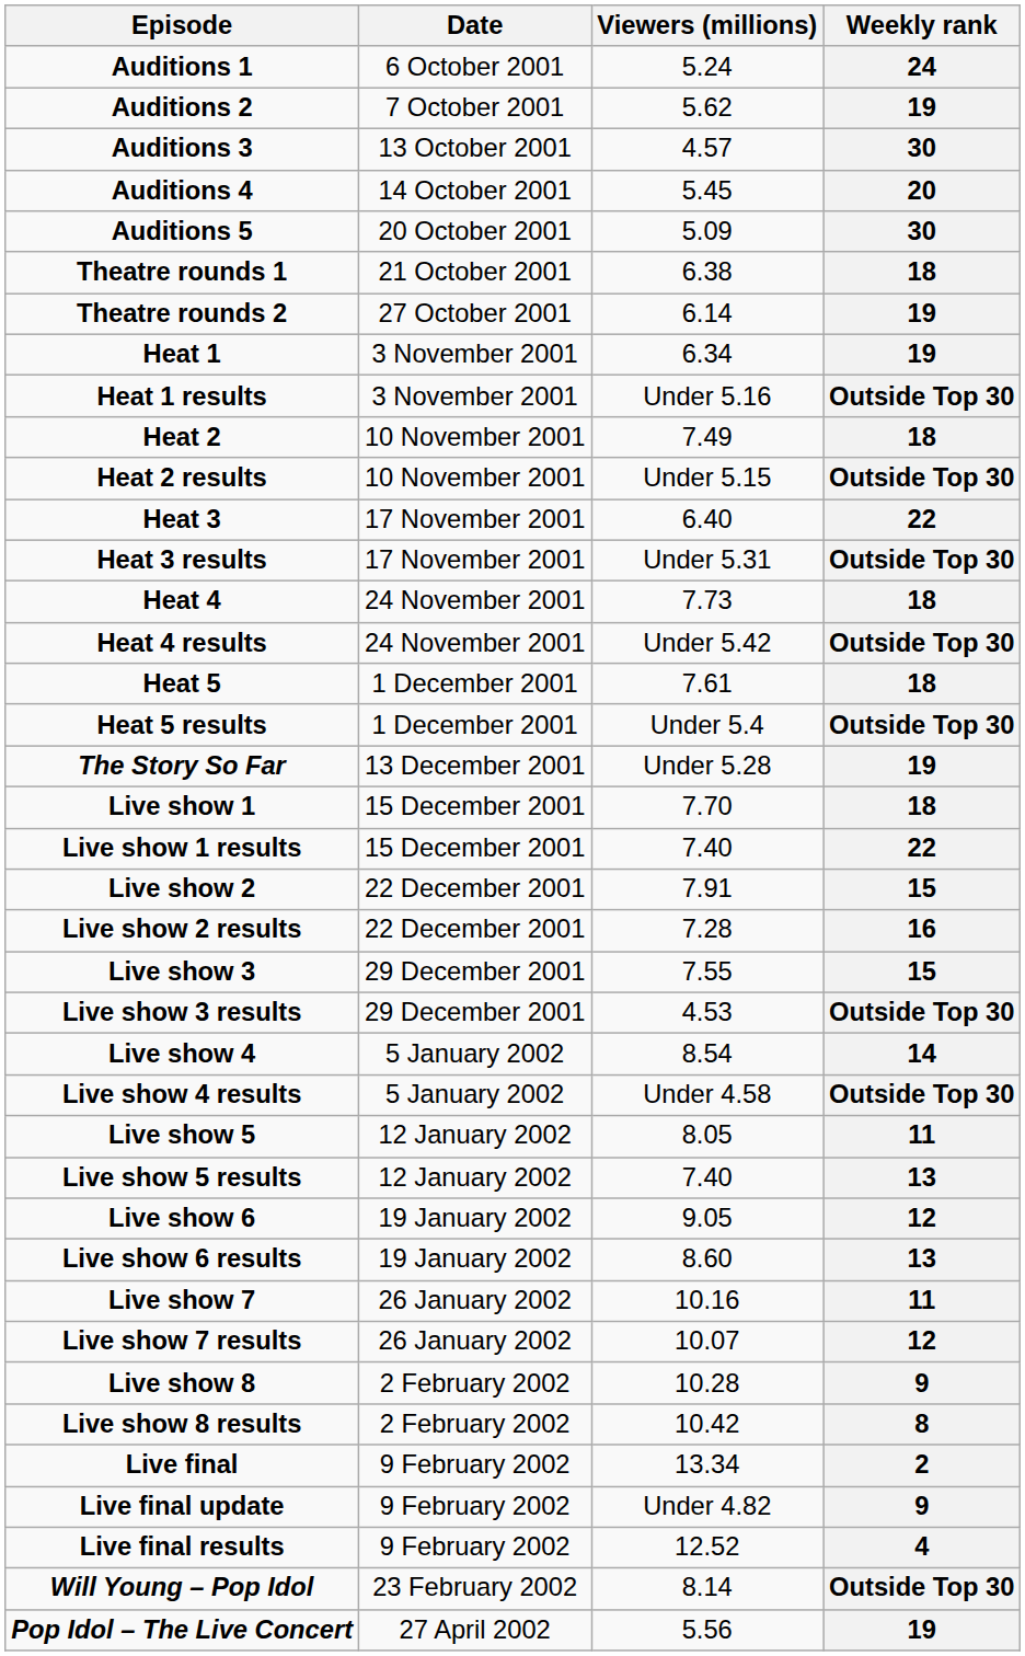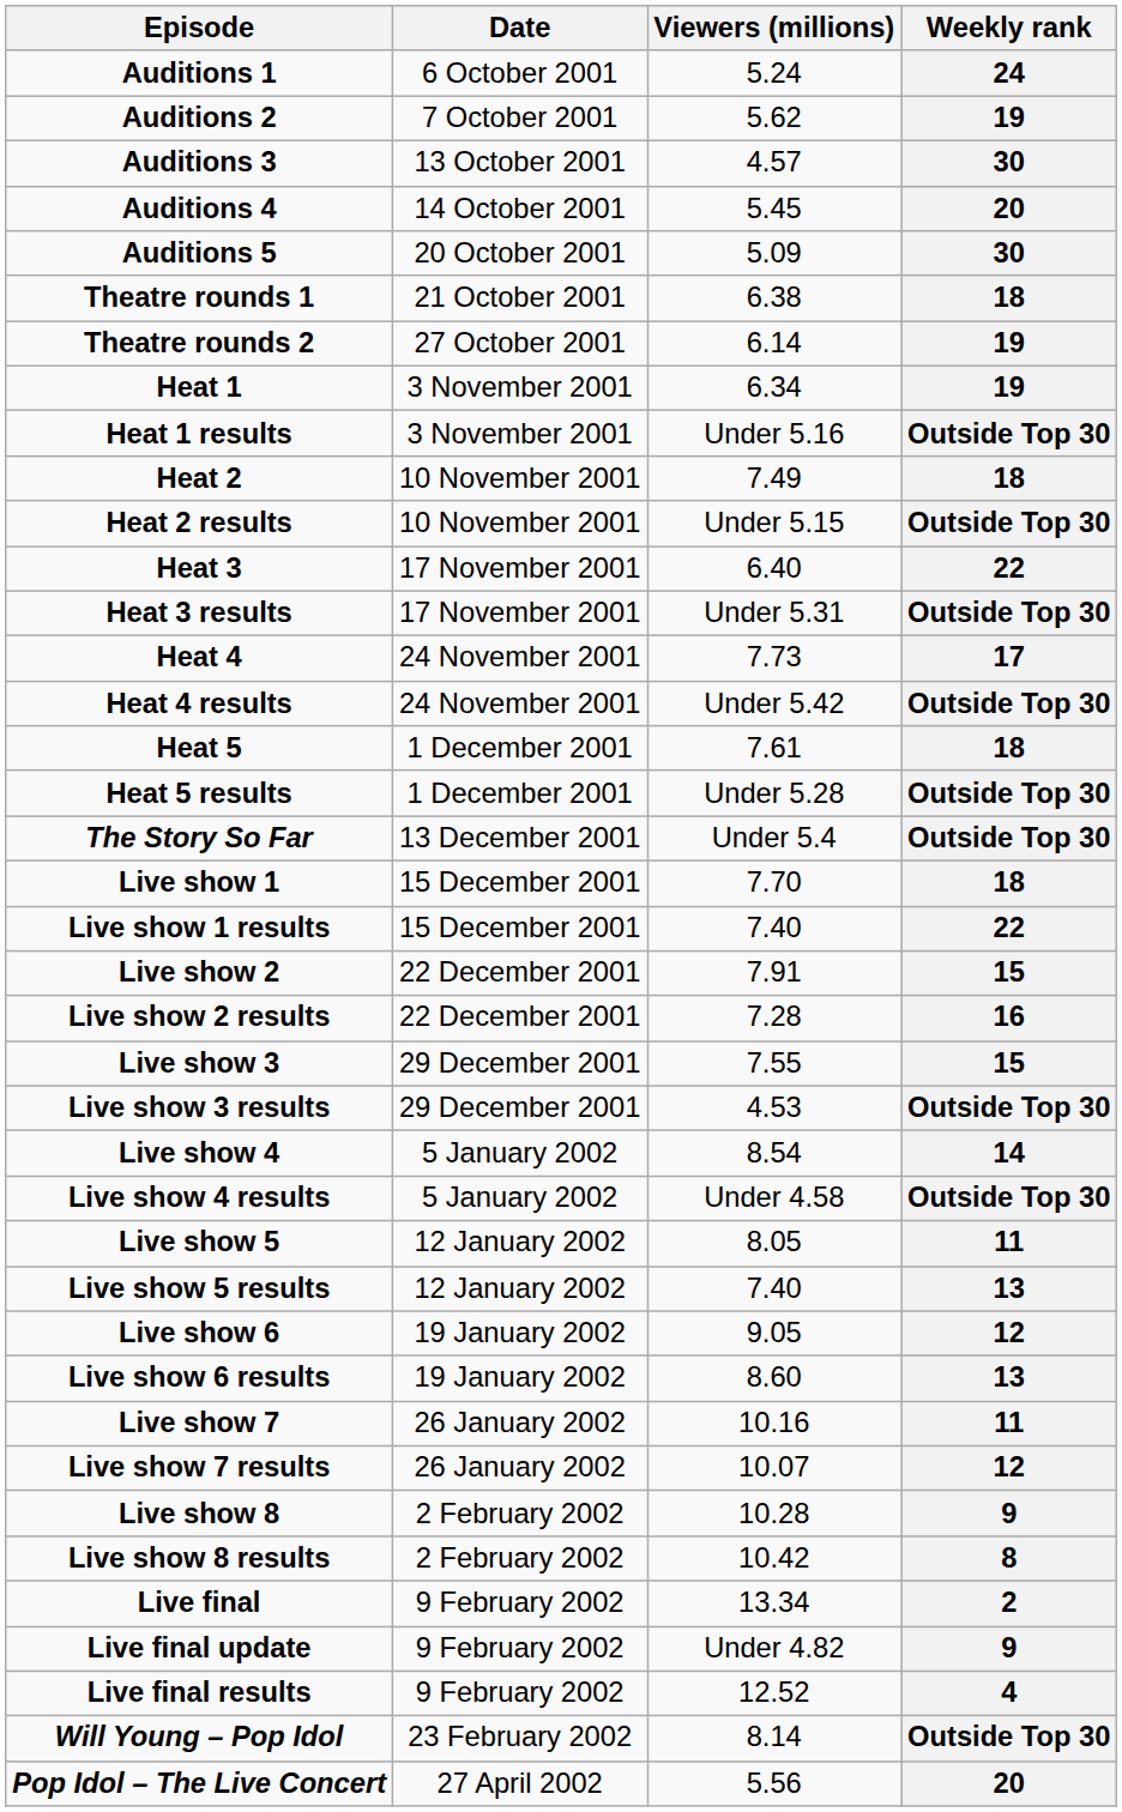Heat 4 | Weekly rank: 18 -> 17
Heat 5 results | Viewers (millions): Under 5.4 -> Under 5.28
The Story So Far | Viewers (millions): Under 5.28 -> Under 5.4
The Story So Far | Weekly rank: 19 -> Outside Top 30
Pop Idol – The Live Concert | Weekly rank: 19 -> 20
